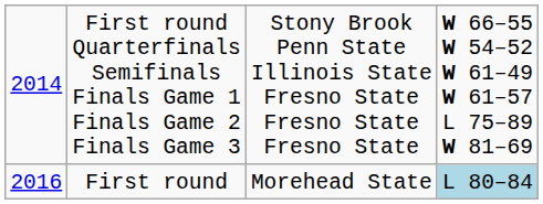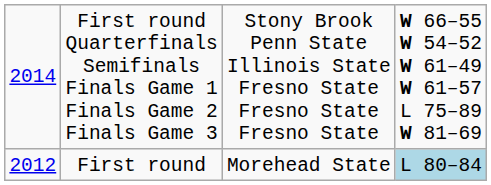First round | column 1: 2016 -> 2012
